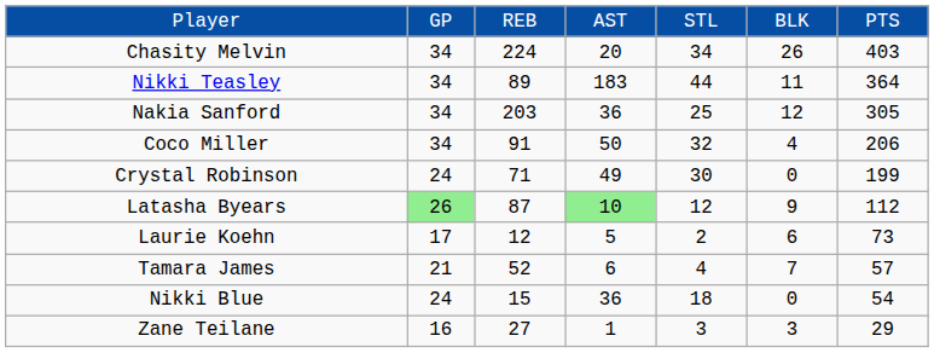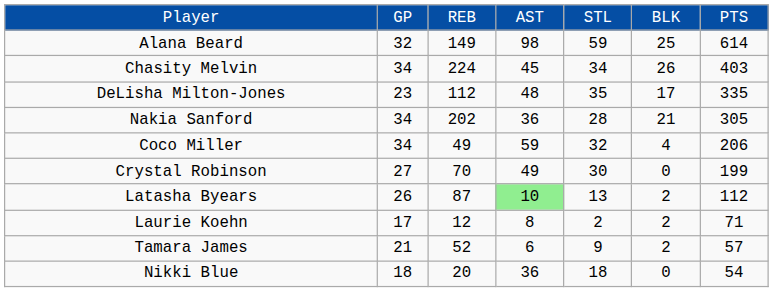+ row: Alana Beard | 32 | 149 | 98 | 59 | 25 | 614
Chasity Melvin | column 4: 20 -> 45
- row: Nikki Teasley | 34 | 89 | 183 | 44 | 11 | 364
+ row: DeLisha Milton-Jones | 23 | 112 | 48 | 35 | 17 | 335
Nakia Sanford | column 3: 203 -> 202
Nakia Sanford | column 5: 25 -> 28
Nakia Sanford | column 6: 12 -> 21
Coco Miller | column 3: 91 -> 49
Coco Miller | column 4: 50 -> 59
Crystal Robinson | column 2: 24 -> 27
Crystal Robinson | column 3: 71 -> 70
Latasha Byears | column 2: lightgreen background -> no background
Latasha Byears | column 5: 12 -> 13
Latasha Byears | column 6: 9 -> 2
Laurie Koehn | column 4: 5 -> 8
Laurie Koehn | column 6: 6 -> 2
Laurie Koehn | column 7: 73 -> 71
Tamara James | column 5: 4 -> 9
Tamara James | column 6: 7 -> 2
Nikki Blue | column 2: 24 -> 18
Nikki Blue | column 3: 15 -> 20
- row: Zane Teilane | 16 | 27 | 1 | 3 | 3 | 29
